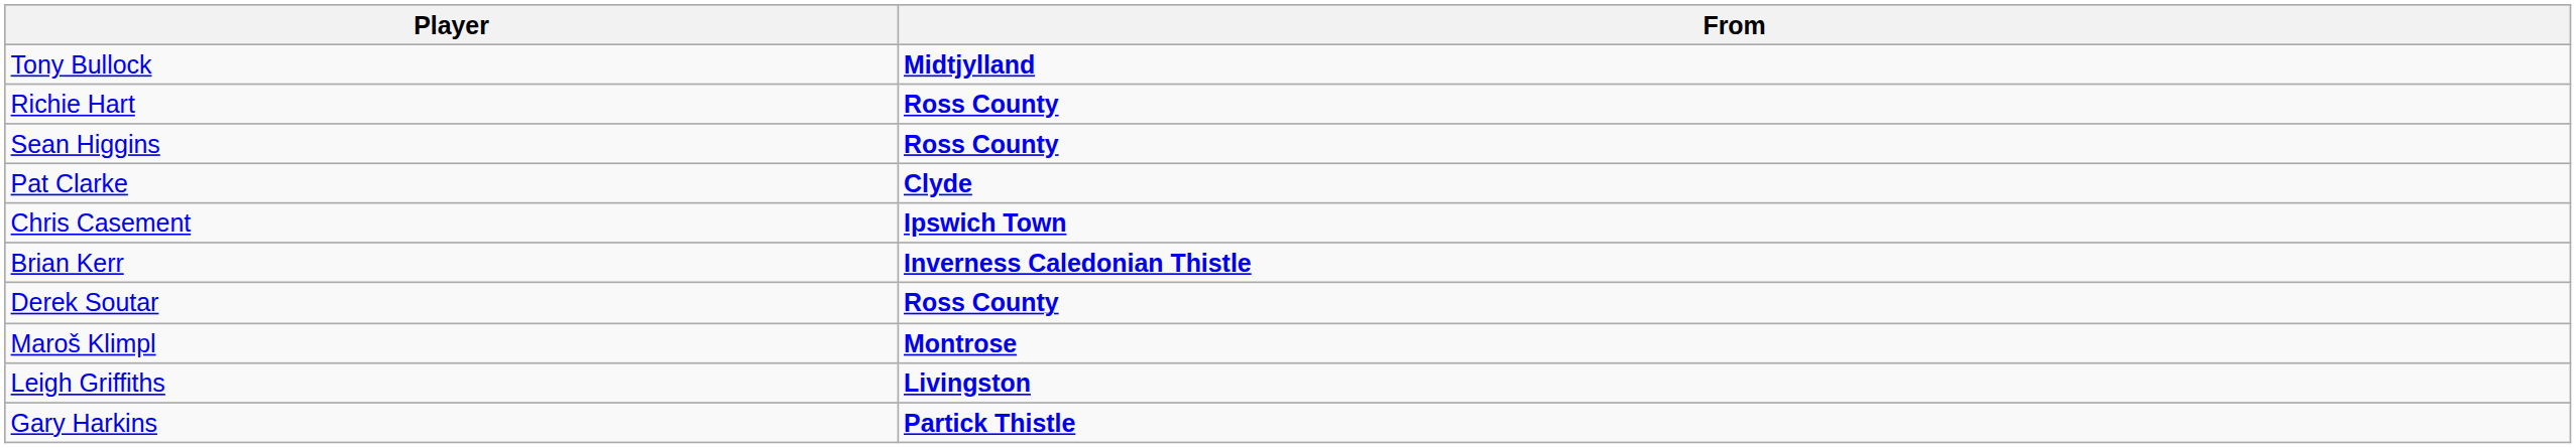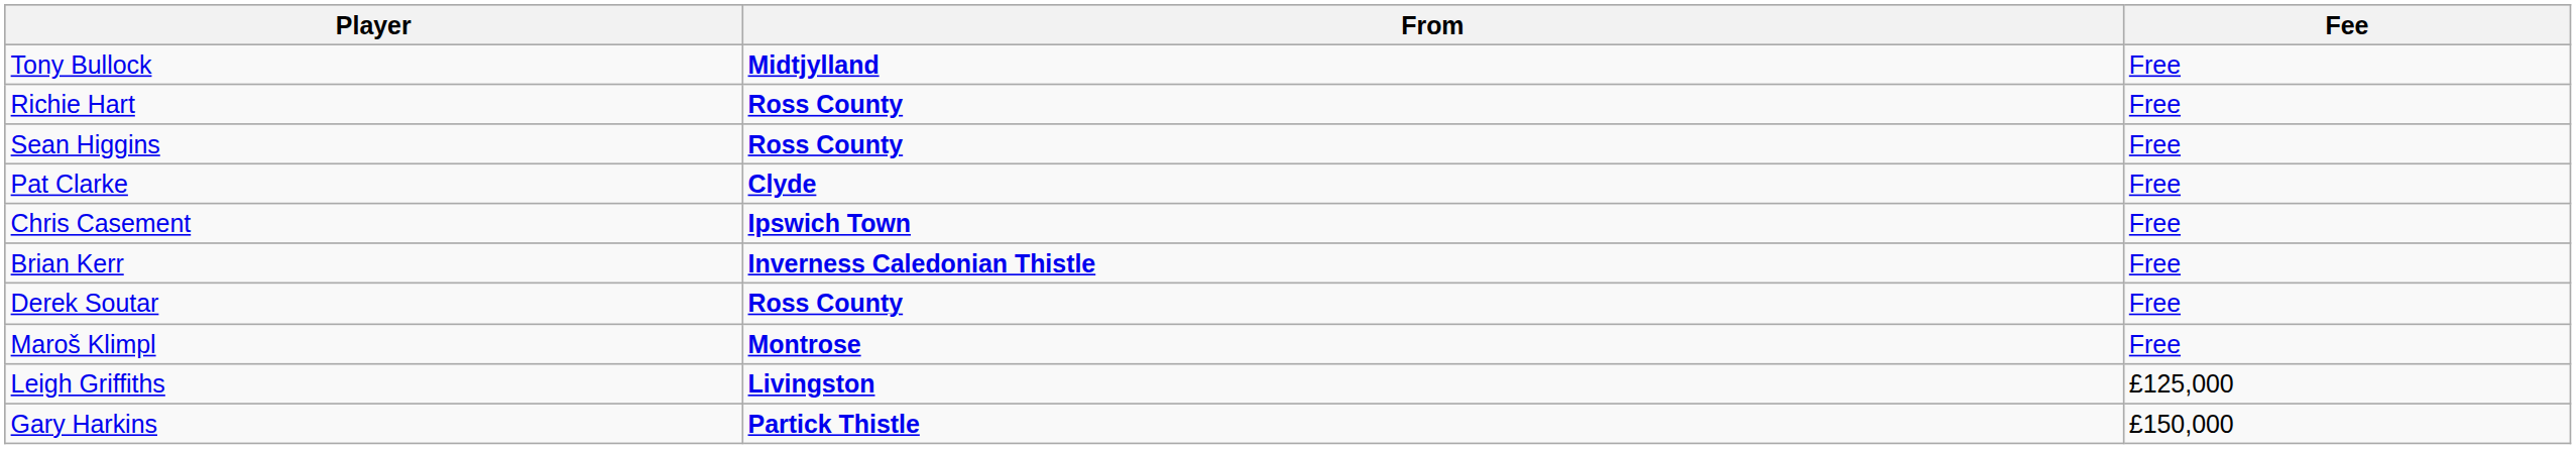+ column: Fee | Free | Free | Free | Free | Free | Free | Free | Free | £125,000 | £150,000
